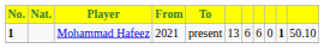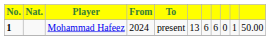Mohammad Hafeez | From: 2021 -> 2024
Mohammad Hafeez | column 10: bold -> normal
Mohammad Hafeez | column 11: 50.10 -> 50.00
